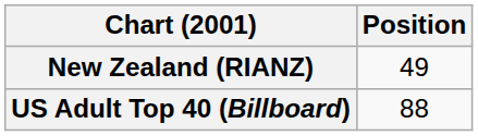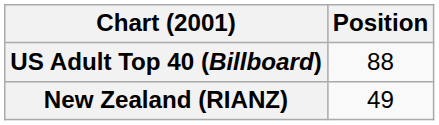rows swapped: New Zealand (RIANZ) <-> US Adult Top 40 (Billboard)
